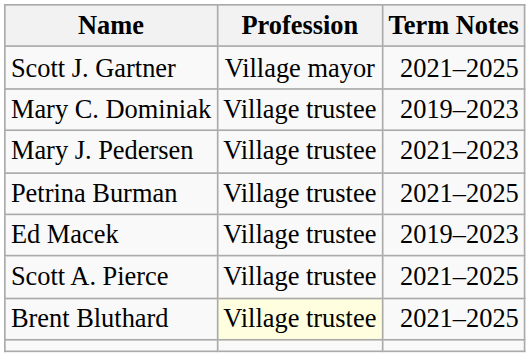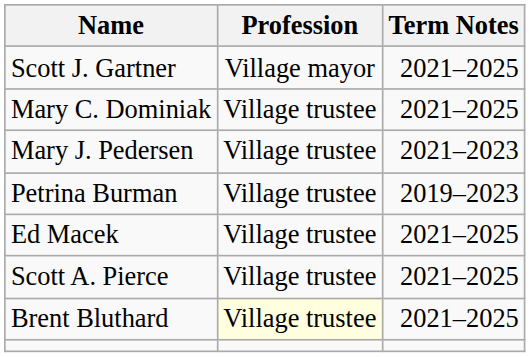Mary C. Dominiak | Term Notes: 2019–2023 -> 2021–2025
Petrina Burman | Term Notes: 2021–2025 -> 2019–2023
Ed Macek | Term Notes: 2019–2023 -> 2021–2025
